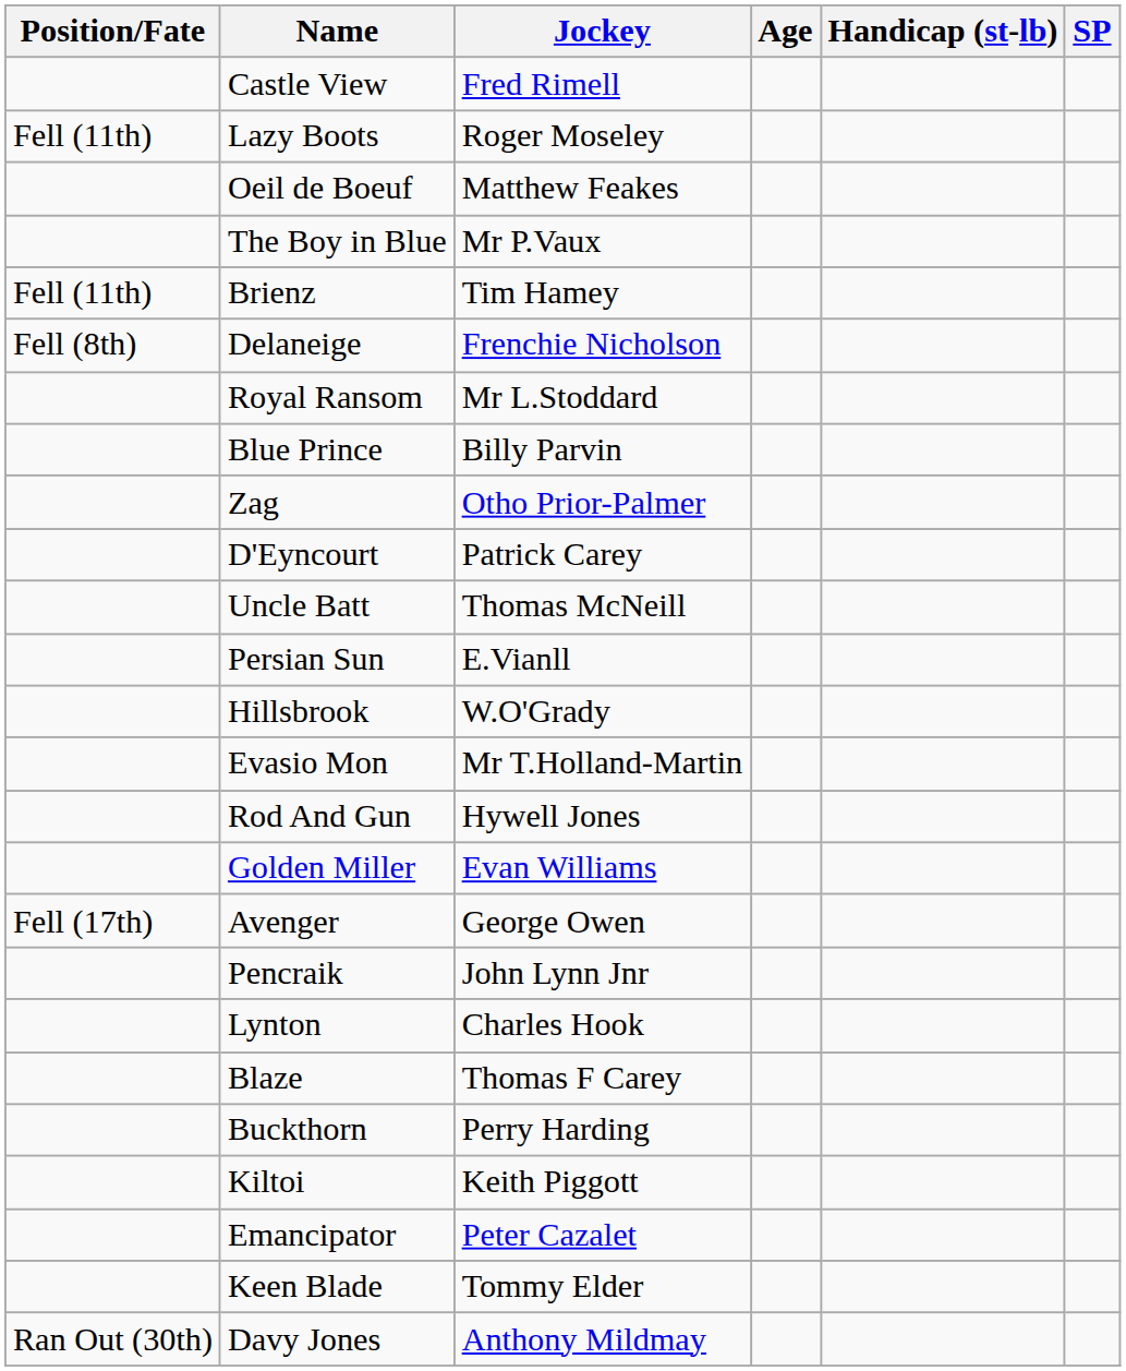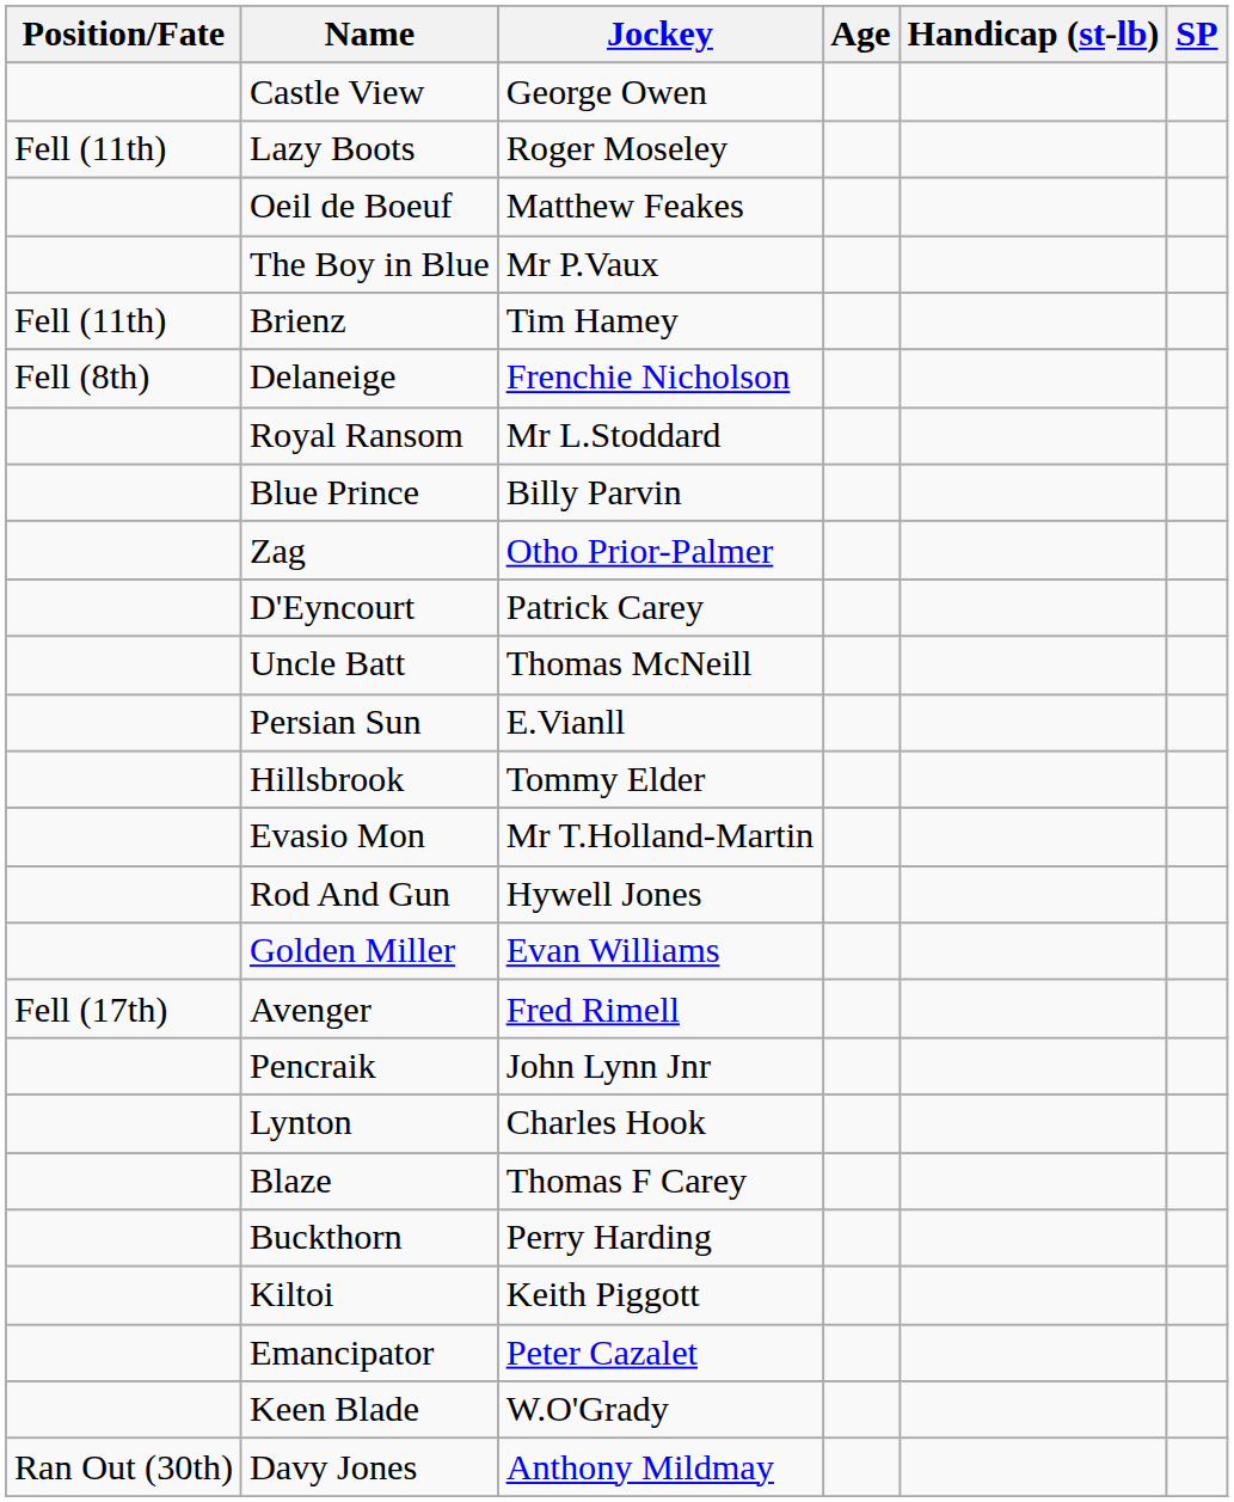Castle View | Jockey: Fred Rimell -> George Owen
Hillsbrook | Jockey: W.O'Grady -> Tommy Elder
Avenger | Jockey: George Owen -> Fred Rimell
Keen Blade | Jockey: Tommy Elder -> W.O'Grady
